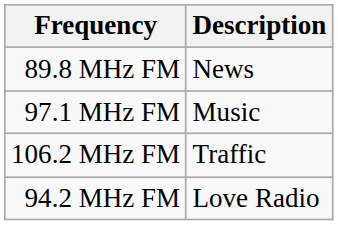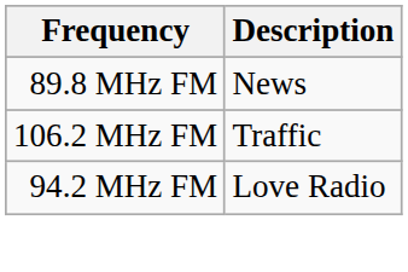- row: 97.1 MHz FM | Music
